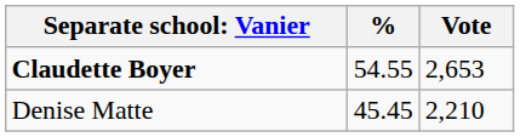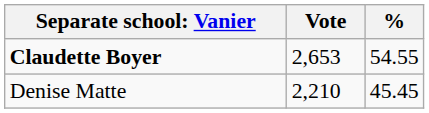columns swapped: Vote <-> %
